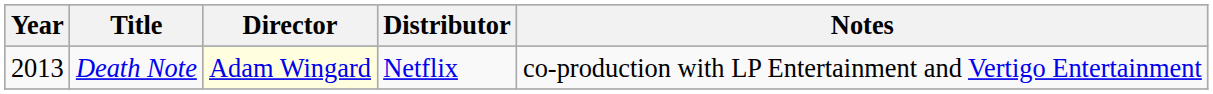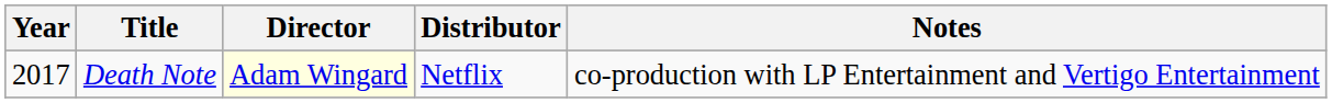Death Note | Year: 2013 -> 2017
